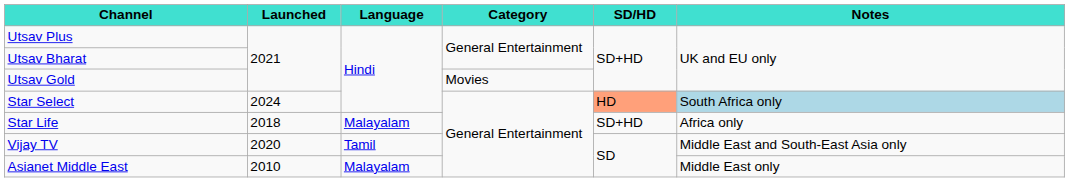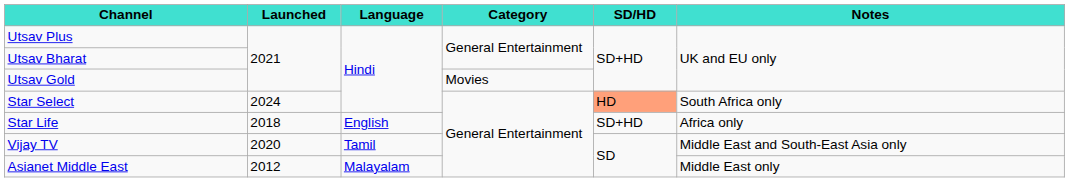Star Select | Notes: lightblue background -> no background
Star Life | Language: Malayalam -> English
Asianet Middle East | Launched: 2010 -> 2012
